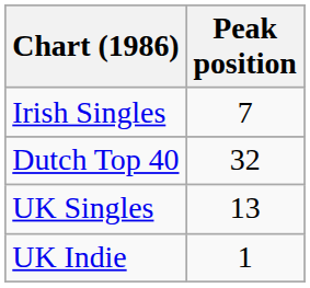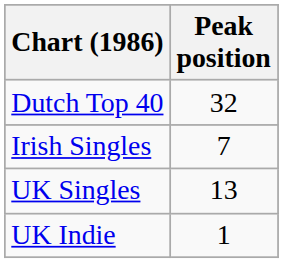rows swapped: Dutch Top 40 <-> Irish Singles
